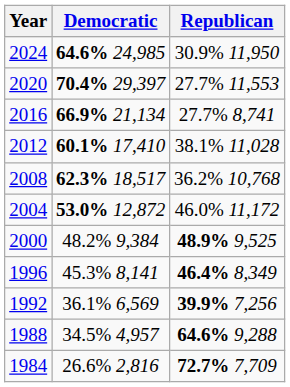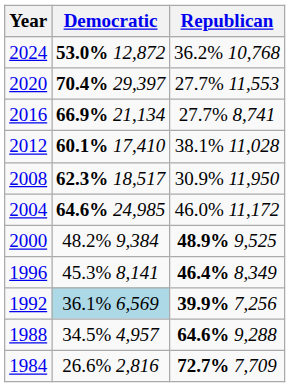2024 | Democratic: 64.6% 24,985 -> 53.0% 12,872
2024 | Republican: 30.9% 11,950 -> 36.2% 10,768
2008 | Republican: 36.2% 10,768 -> 30.9% 11,950
2004 | Democratic: 53.0% 12,872 -> 64.6% 24,985
1992 | Democratic: no background -> lightblue background
